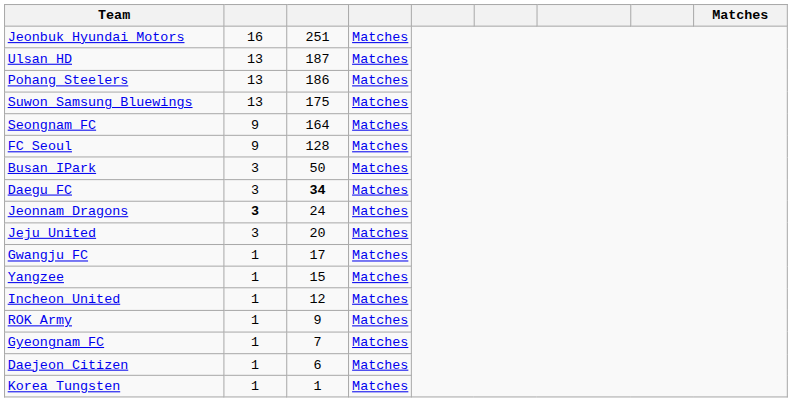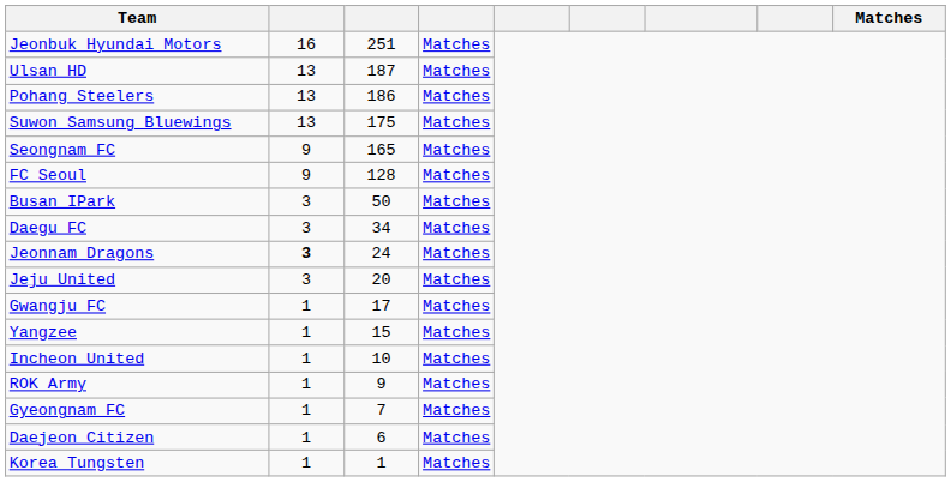Seongnam FC | column 3: 164 -> 165
Daegu FC | column 3: bold -> normal
Incheon United | column 3: 12 -> 10
